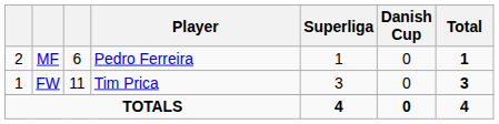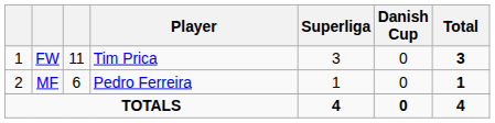rows swapped: FW <-> MF
